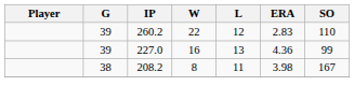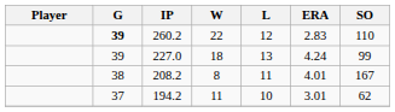260.2 | G: normal -> bold
227.0 | W: 16 -> 18
227.0 | ERA: 4.36 -> 4.24
208.2 | ERA: 3.98 -> 4.01
+ row: 37 | 194.2 | 11 | 10 | 3.01 | 62
